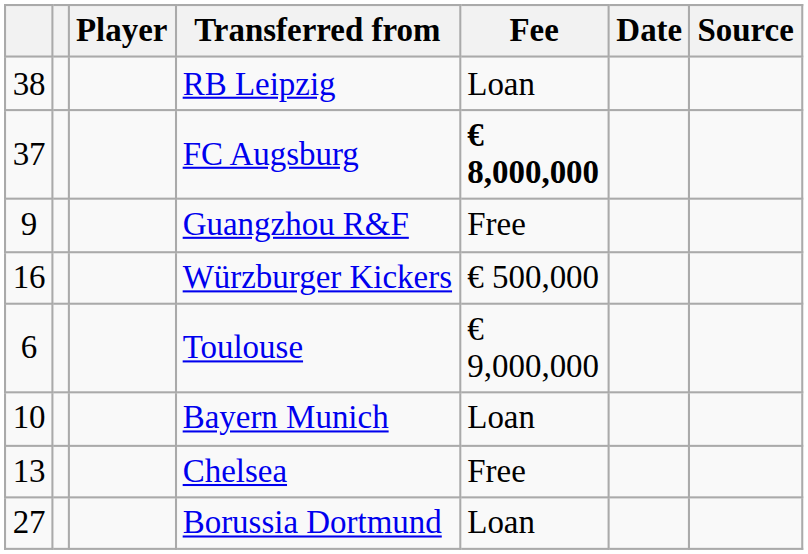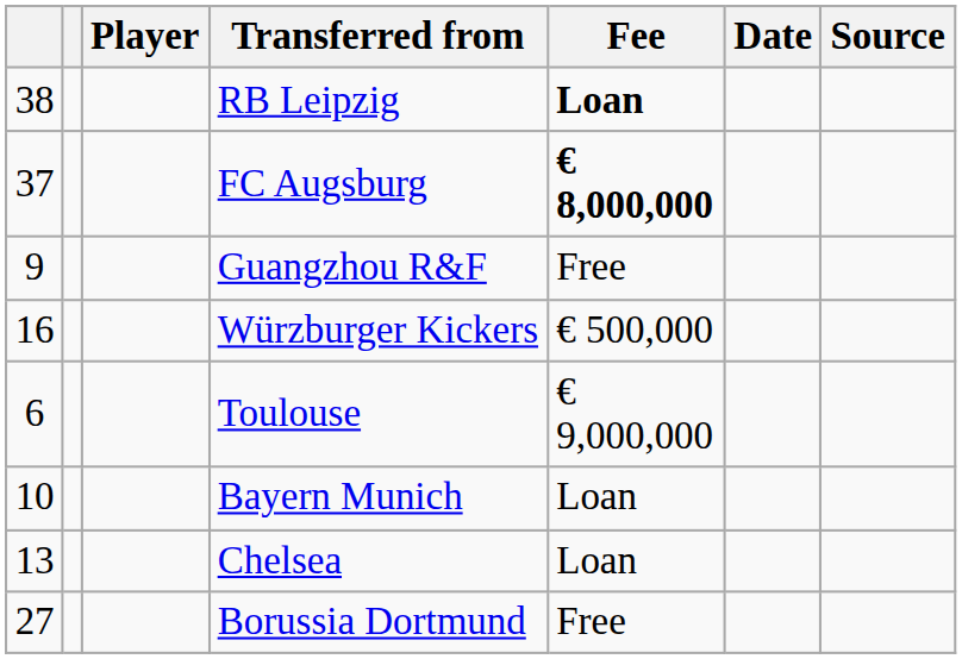RB Leipzig | Fee: normal -> bold
Chelsea | Fee: Free -> Loan
Borussia Dortmund | Fee: Loan -> Free
